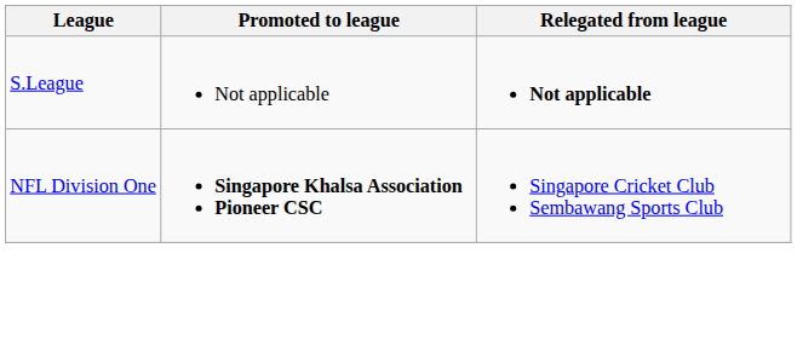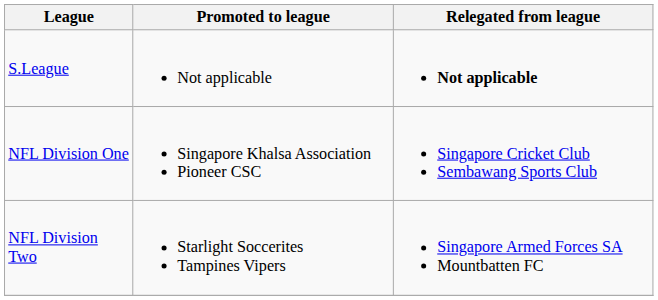NFL Division One | Promoted to league: bold -> normal
+ row: NFL Division Two | Starlight Soccerites Tampines Vipers | Singapore Armed Forces SA Mountbatten FC
